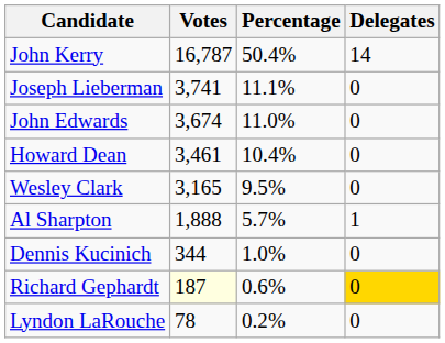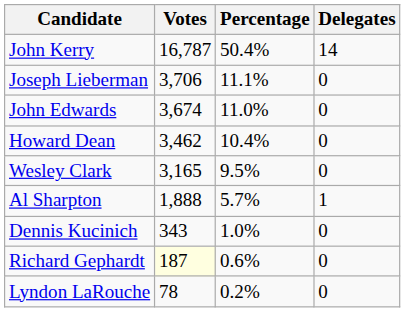Joseph Lieberman | Votes: 3,741 -> 3,706
Howard Dean | Votes: 3,461 -> 3,462
Dennis Kucinich | Votes: 344 -> 343
Richard Gephardt | Delegates: gold background -> no background
